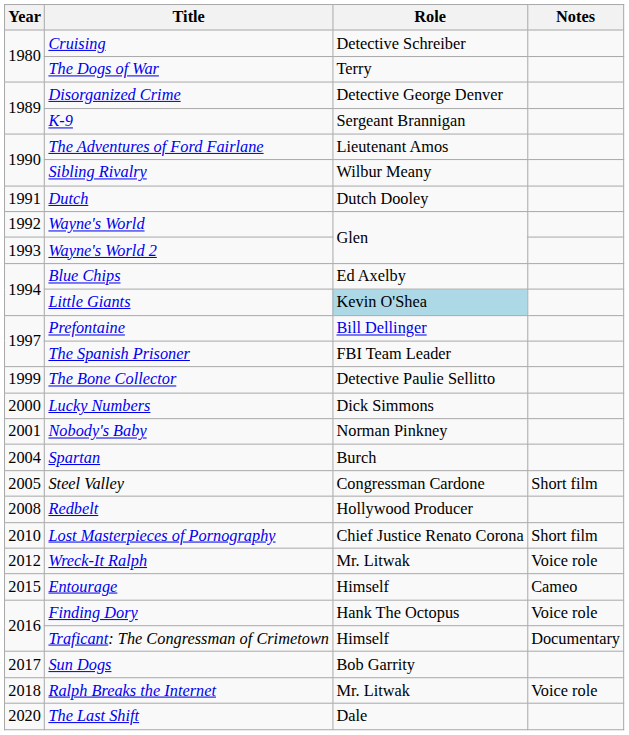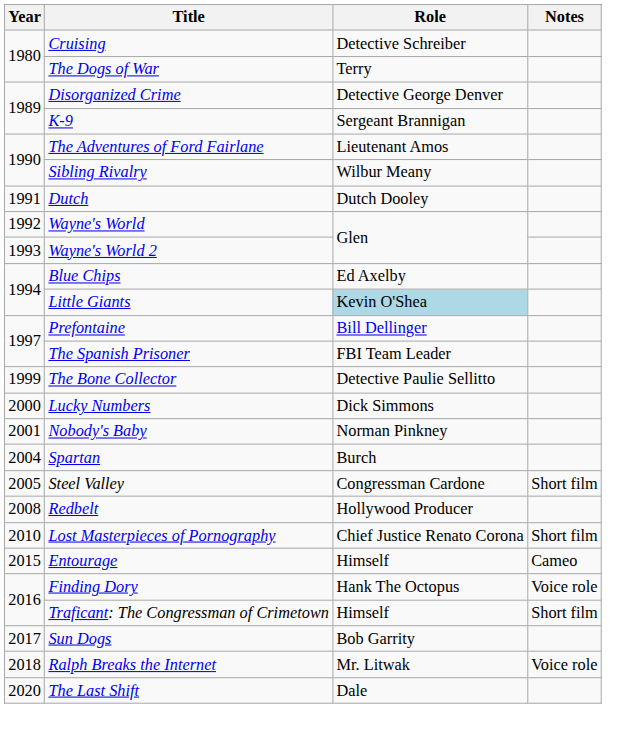- row: 2012 | Wreck-It Ralph | Mr. Litwak | Voice role
Traficant: The Congressman of Crimetown | Notes: Documentary -> Short film
